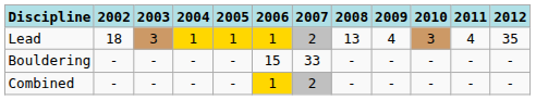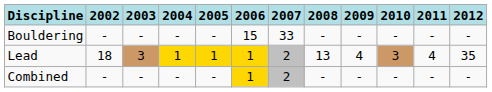rows swapped: Lead <-> Bouldering
